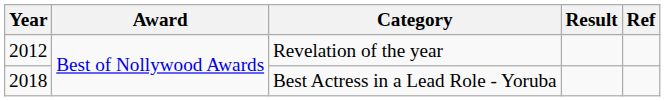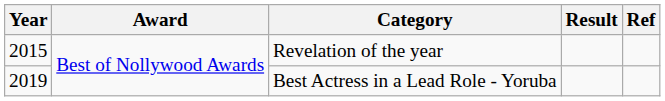Revelation of the year | Year: 2012 -> 2015
Best Actress in a Lead Role - Yoruba | Year: 2018 -> 2019
